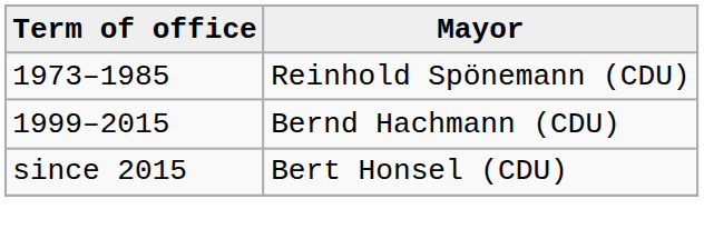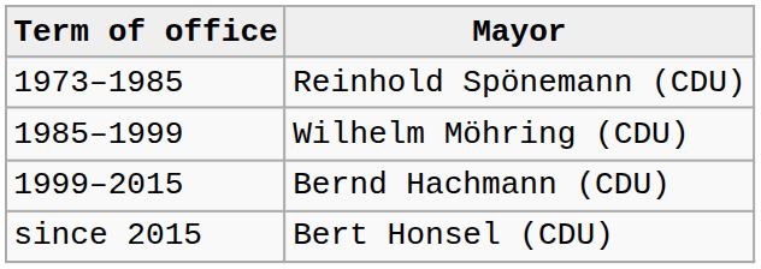+ row: 1985–1999 | Wilhelm Möhring (CDU)
